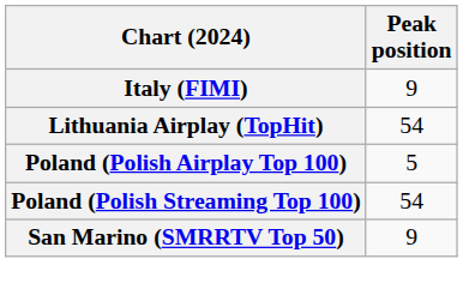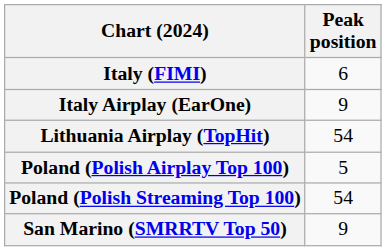Italy (FIMI) | Peak position: 9 -> 6
+ row: Italy Airplay (EarOne) | 9
